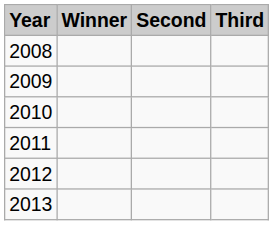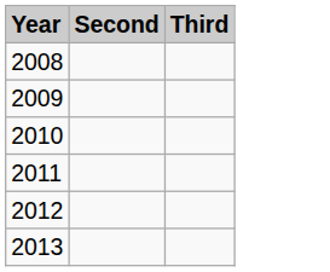- column: Winner
